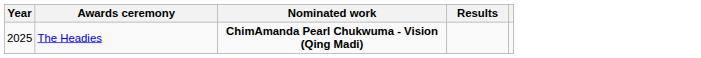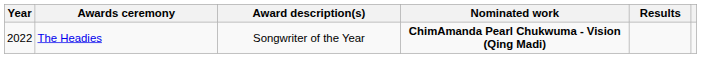+ column: Award description(s) | Songwriter of the Year
The Headies | Year: 2025 -> 2022
